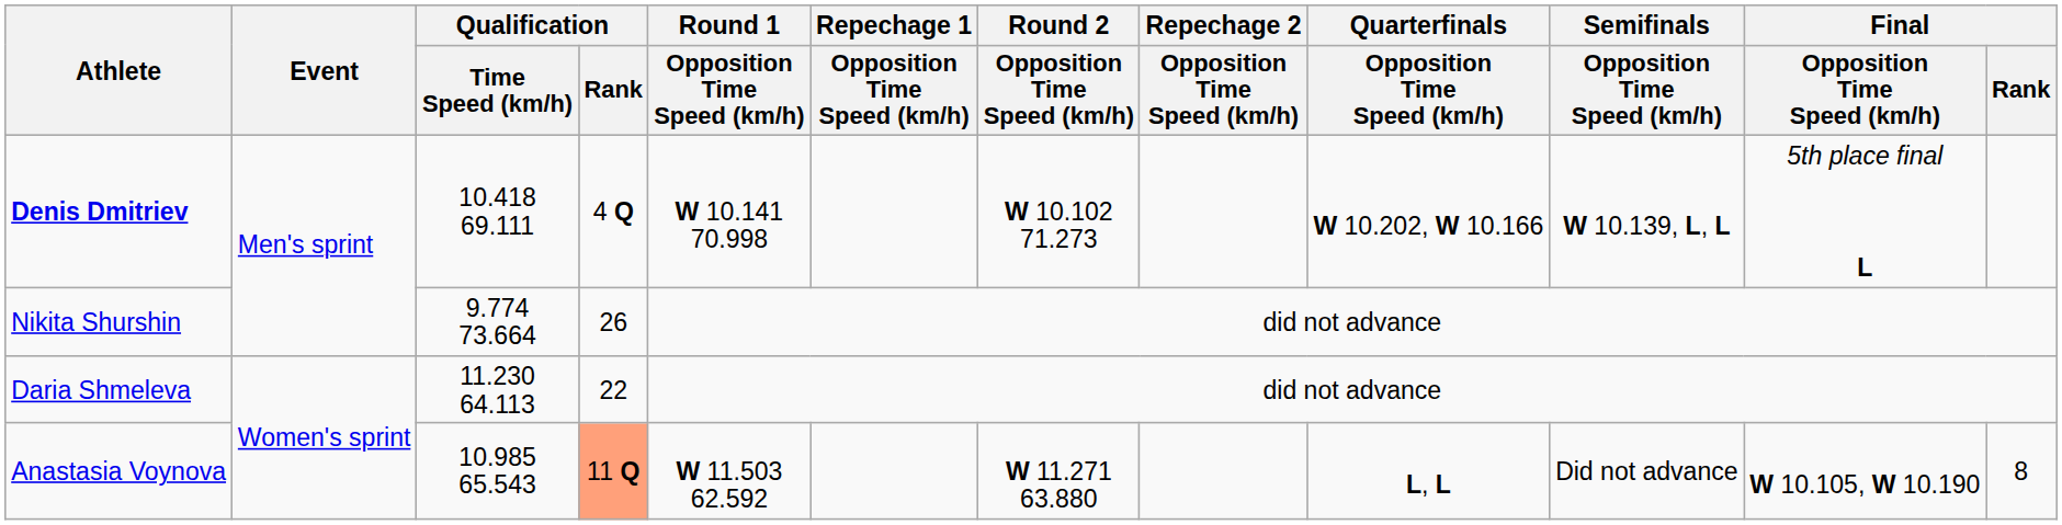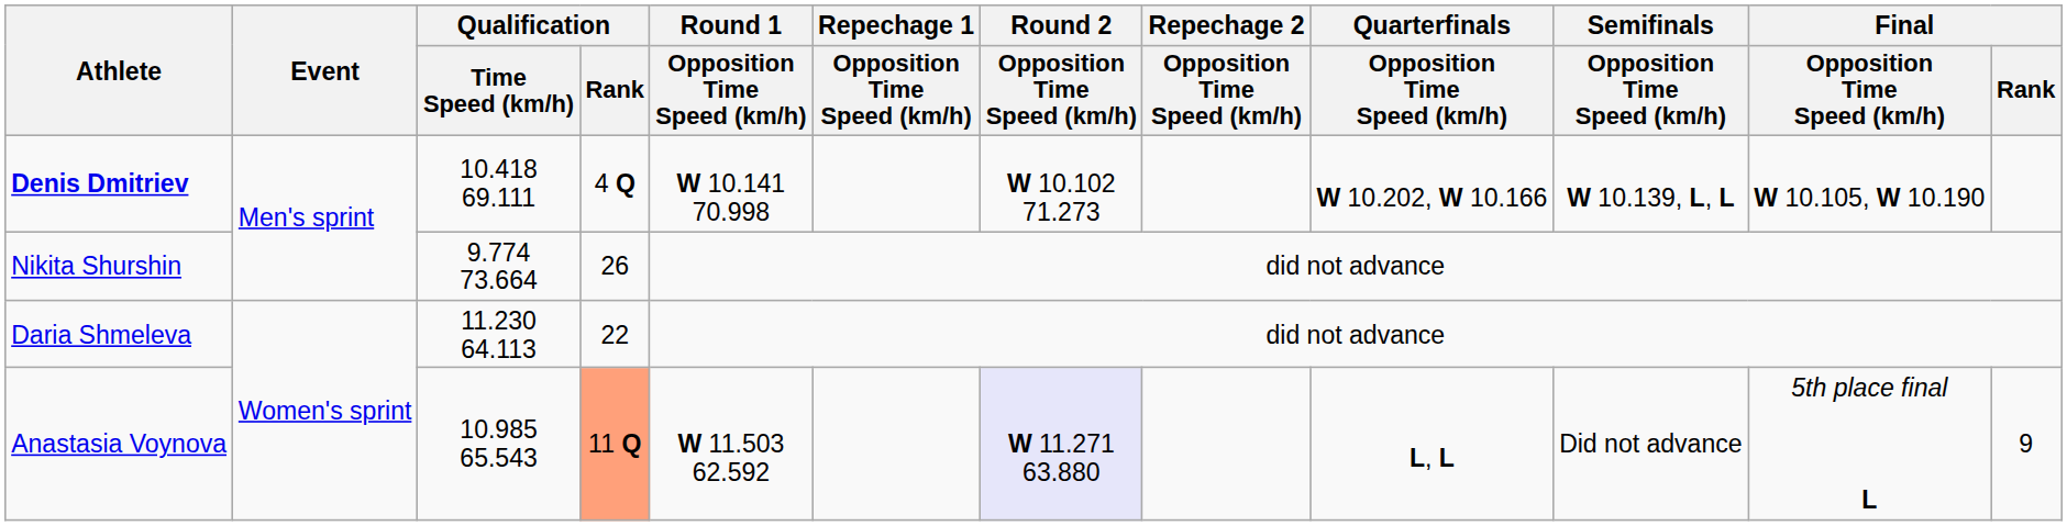Denis Dmitriev | Final / Opposition Time Speed (km/h): 5th place final L -> W 10.105, W 10.190
Anastasia Voynova | Round 2 / Opposition Time Speed (km/h): no background -> lavender background
Anastasia Voynova | Final / Opposition Time Speed (km/h): W 10.105, W 10.190 -> 5th place final L
Anastasia Voynova | Final / Rank: 8 -> 9
